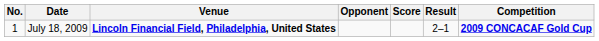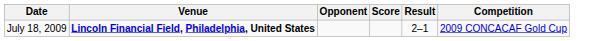- column: No. | 1
July 18, 2009 | Competition: bold -> normal
